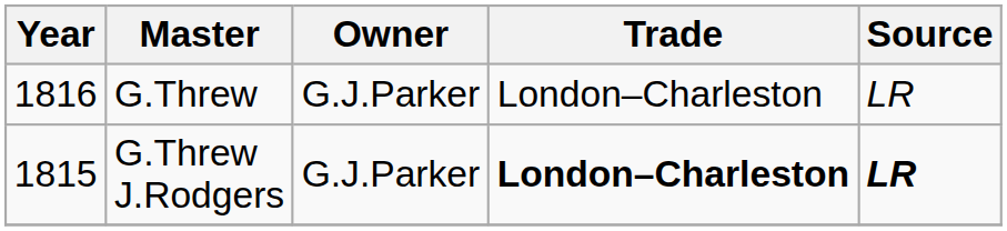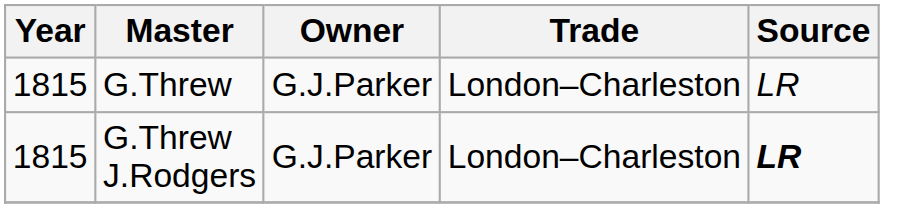G.Threw | Year: 1816 -> 1815
G.Threw J.Rodgers | Trade: bold -> normal
